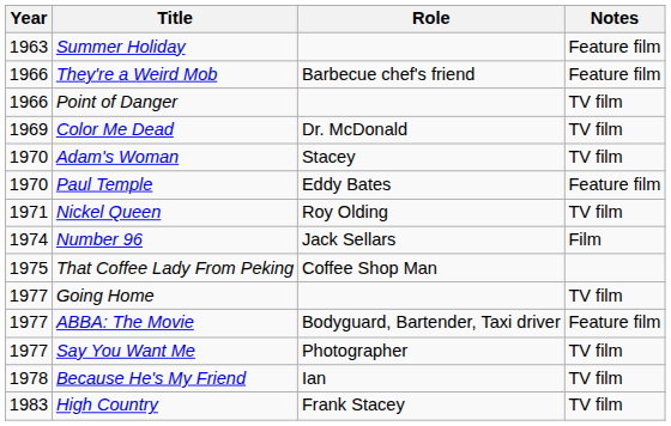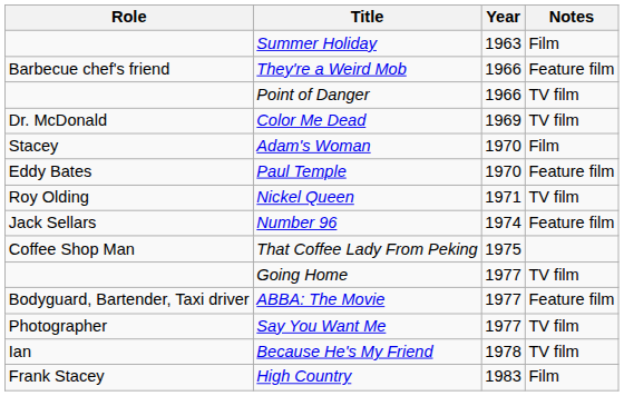columns swapped: Year <-> Role
Summer Holiday | Notes: Feature film -> Film
Adam's Woman | Notes: TV film -> Film
Number 96 | Notes: Film -> Feature film
High Country | Notes: TV film -> Film
